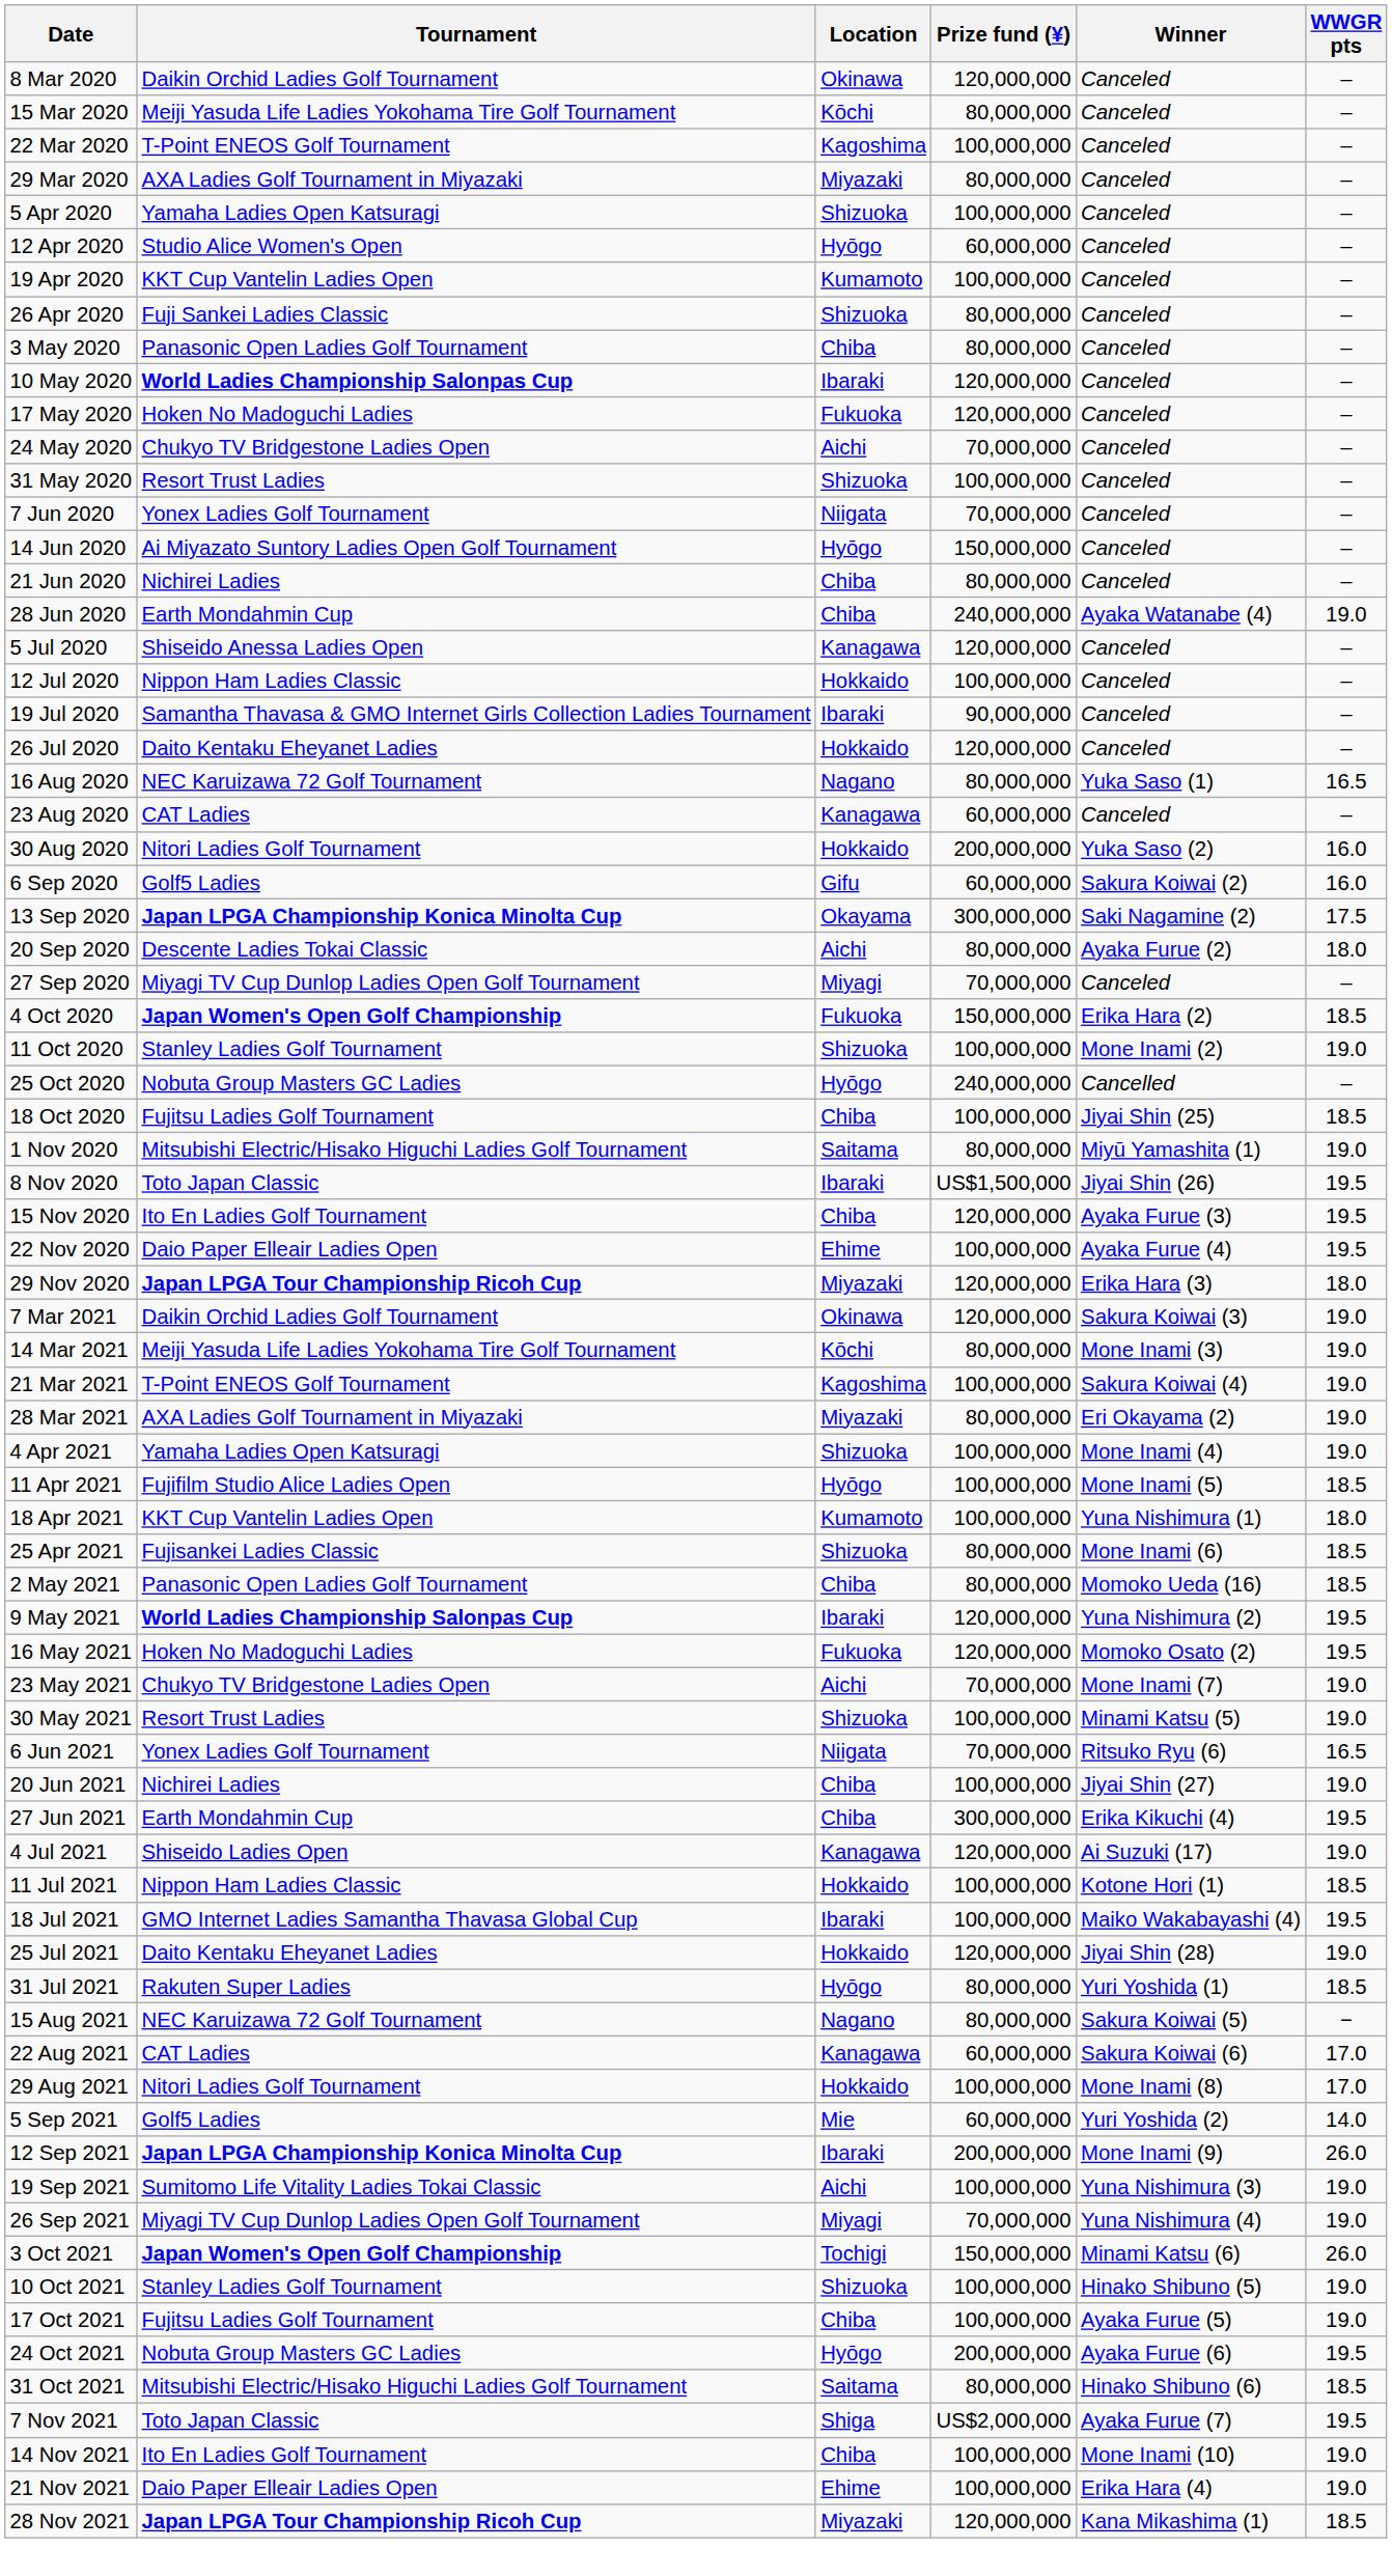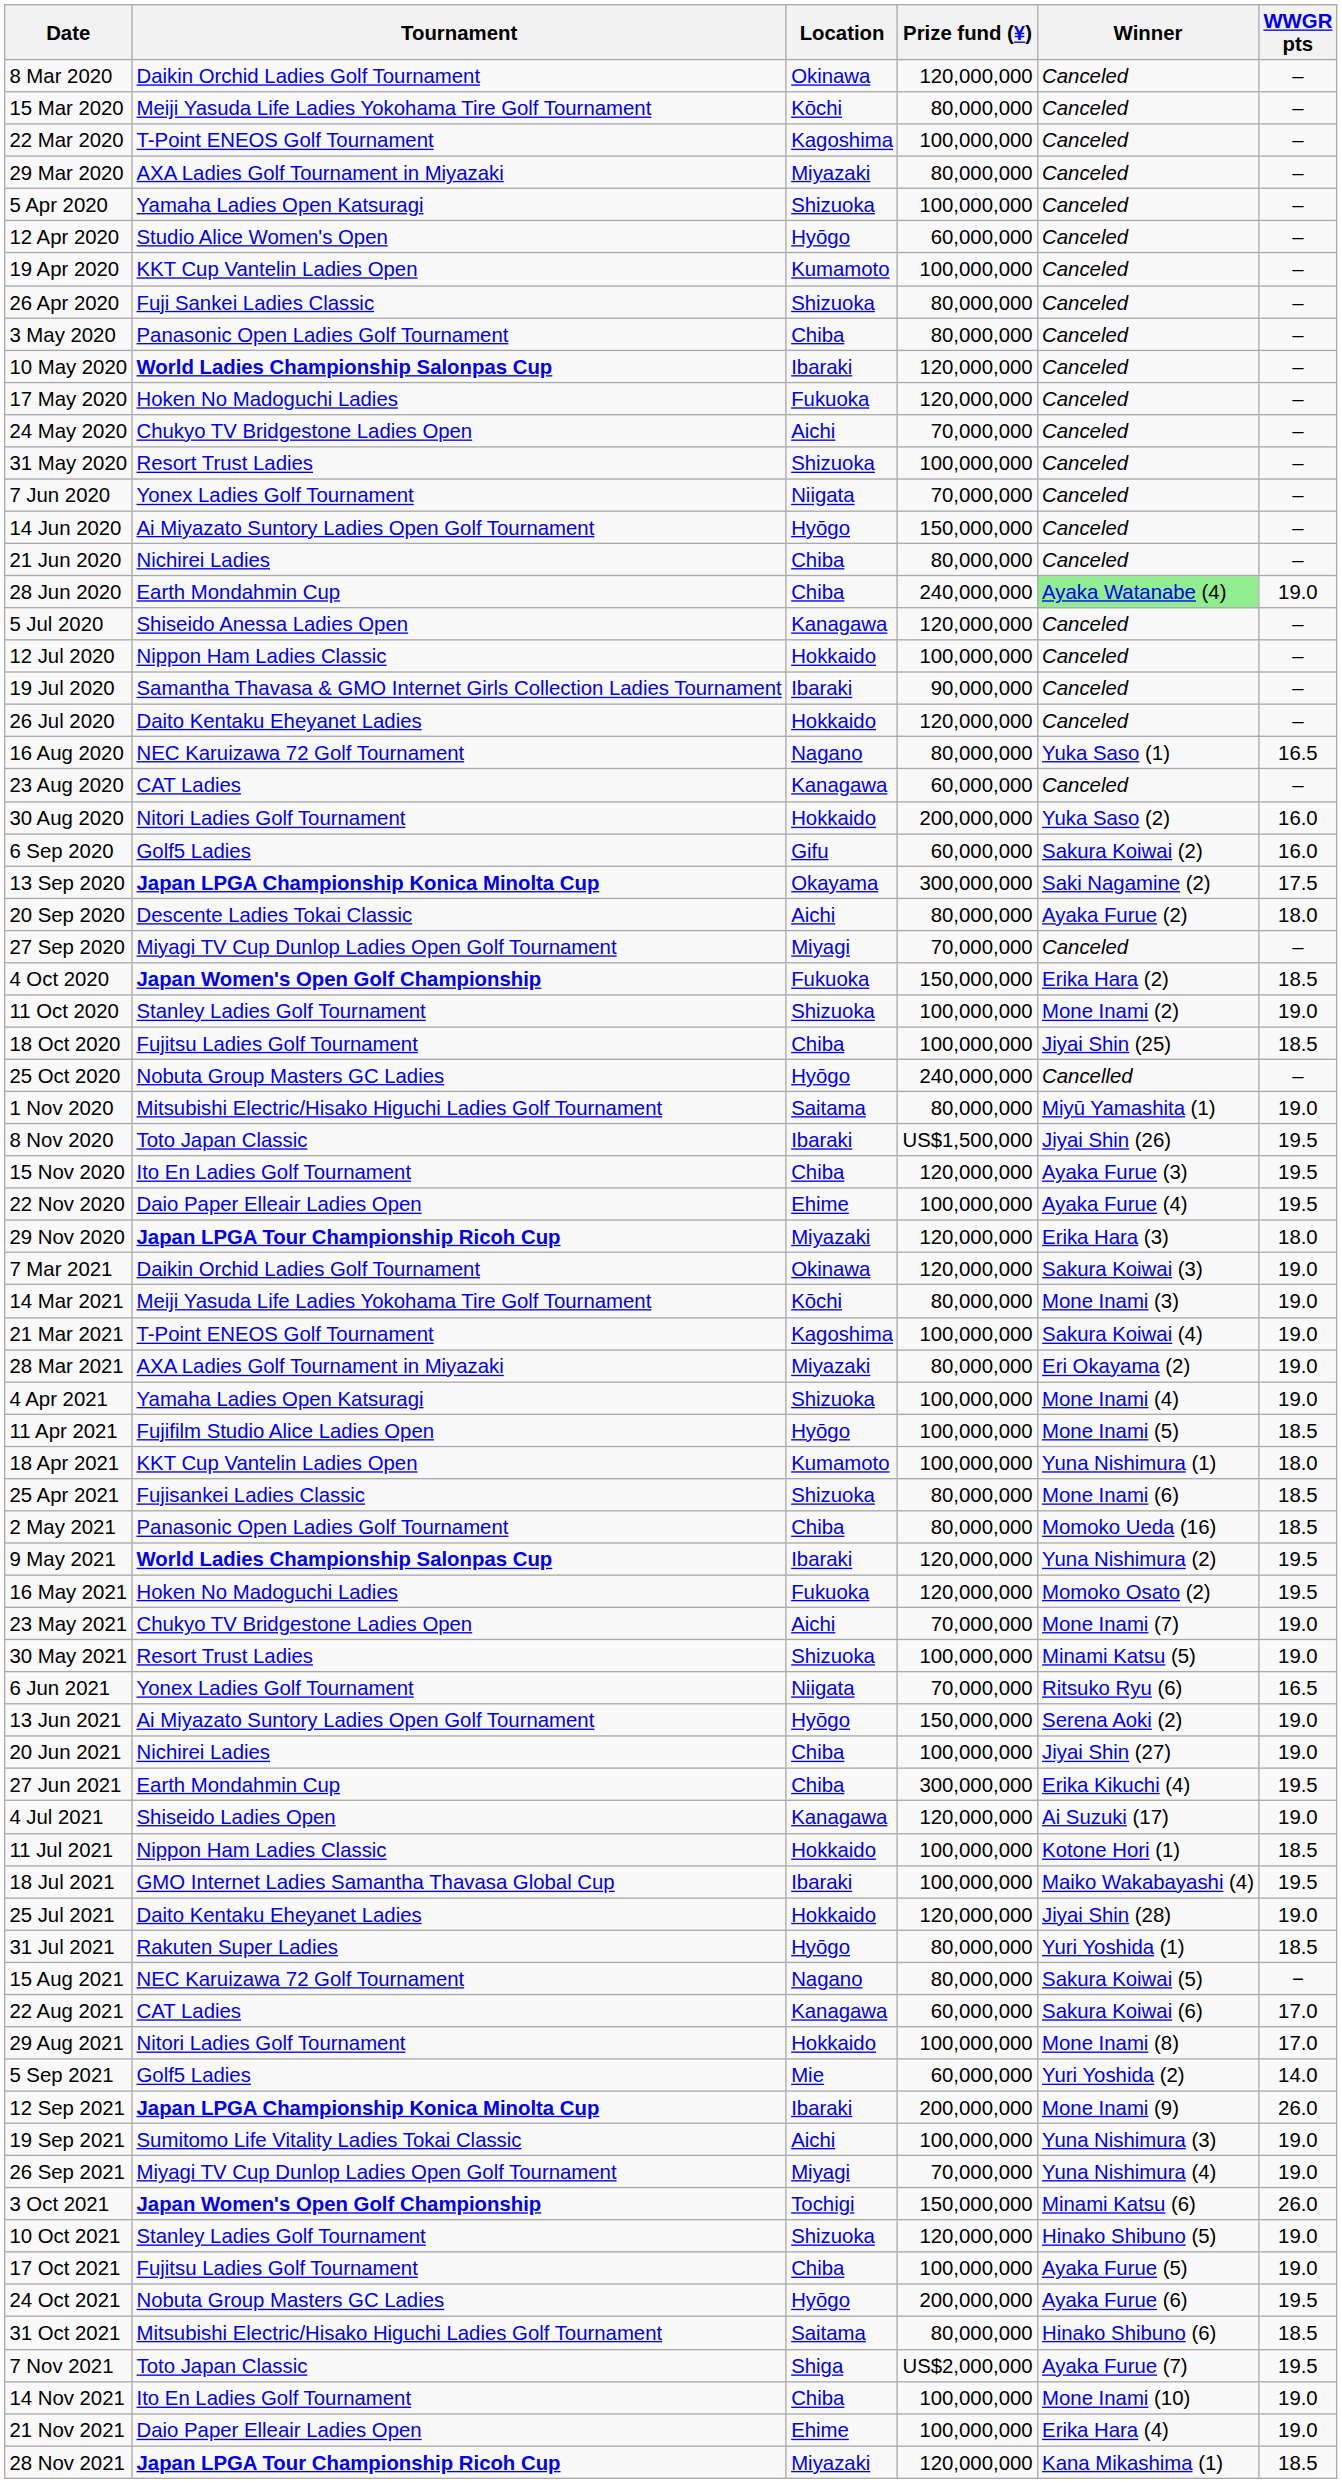28 Jun 2020 | Winner: no background -> lightgreen background
rows swapped: 18 Oct 2020 <-> 25 Oct 2020
+ row: 13 Jun 2021 | Ai Miyazato Suntory Ladies Open Golf Tournament | Hyōgo | 150,000,000 | Serena Aoki (2) | 19.0
10 Oct 2021 | Prize fund (¥): 100,000,000 -> 120,000,000
